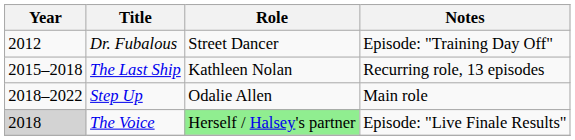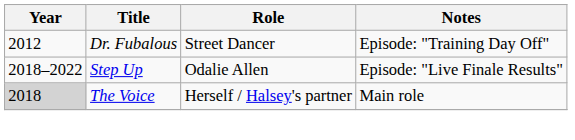- row: 2015–2018 | The Last Ship | Kathleen Nolan | Recurring role, 13 episodes
Step Up | Notes: Main role -> Episode: "Live Finale Results"
The Voice | Role: lightgreen background -> no background
The Voice | Notes: Episode: "Live Finale Results" -> Main role
